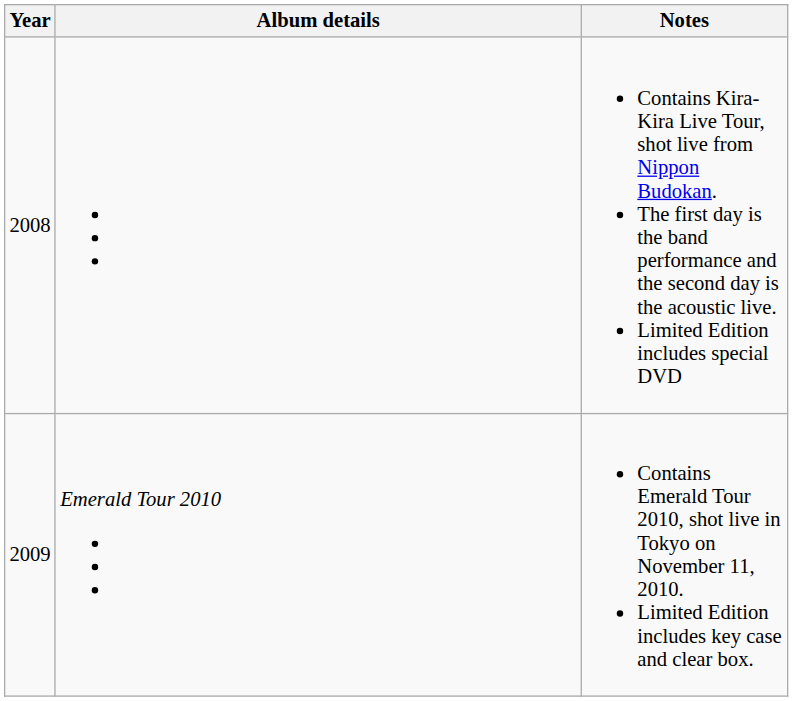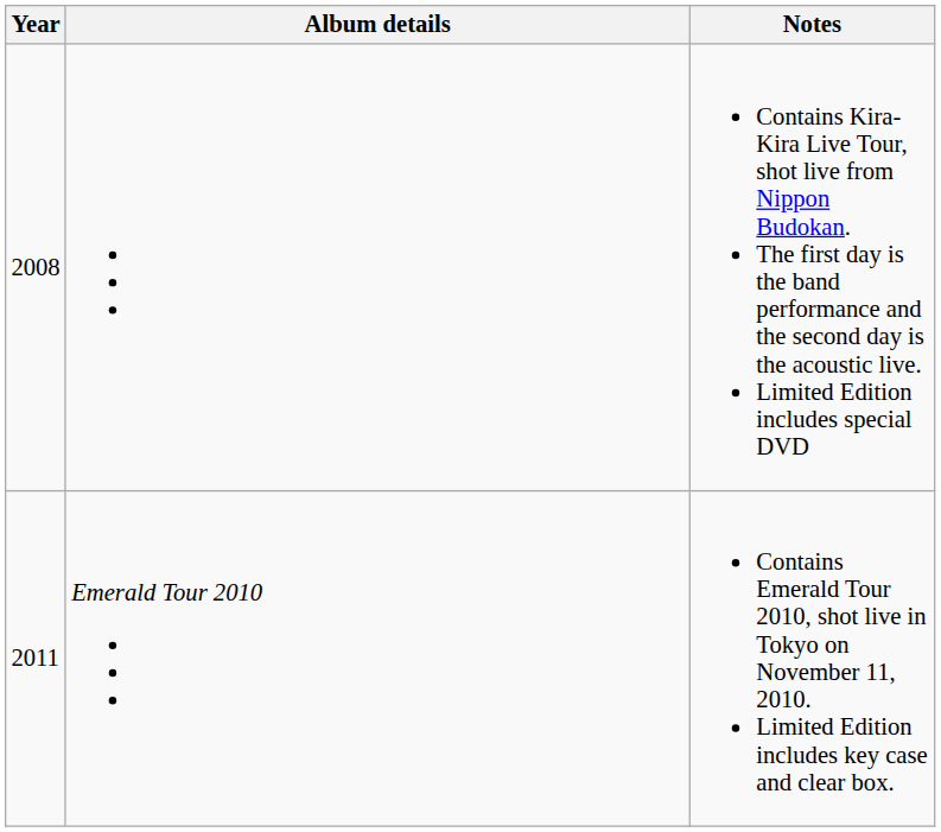Emerald Tour 2010 | Year: 2009 -> 2011
